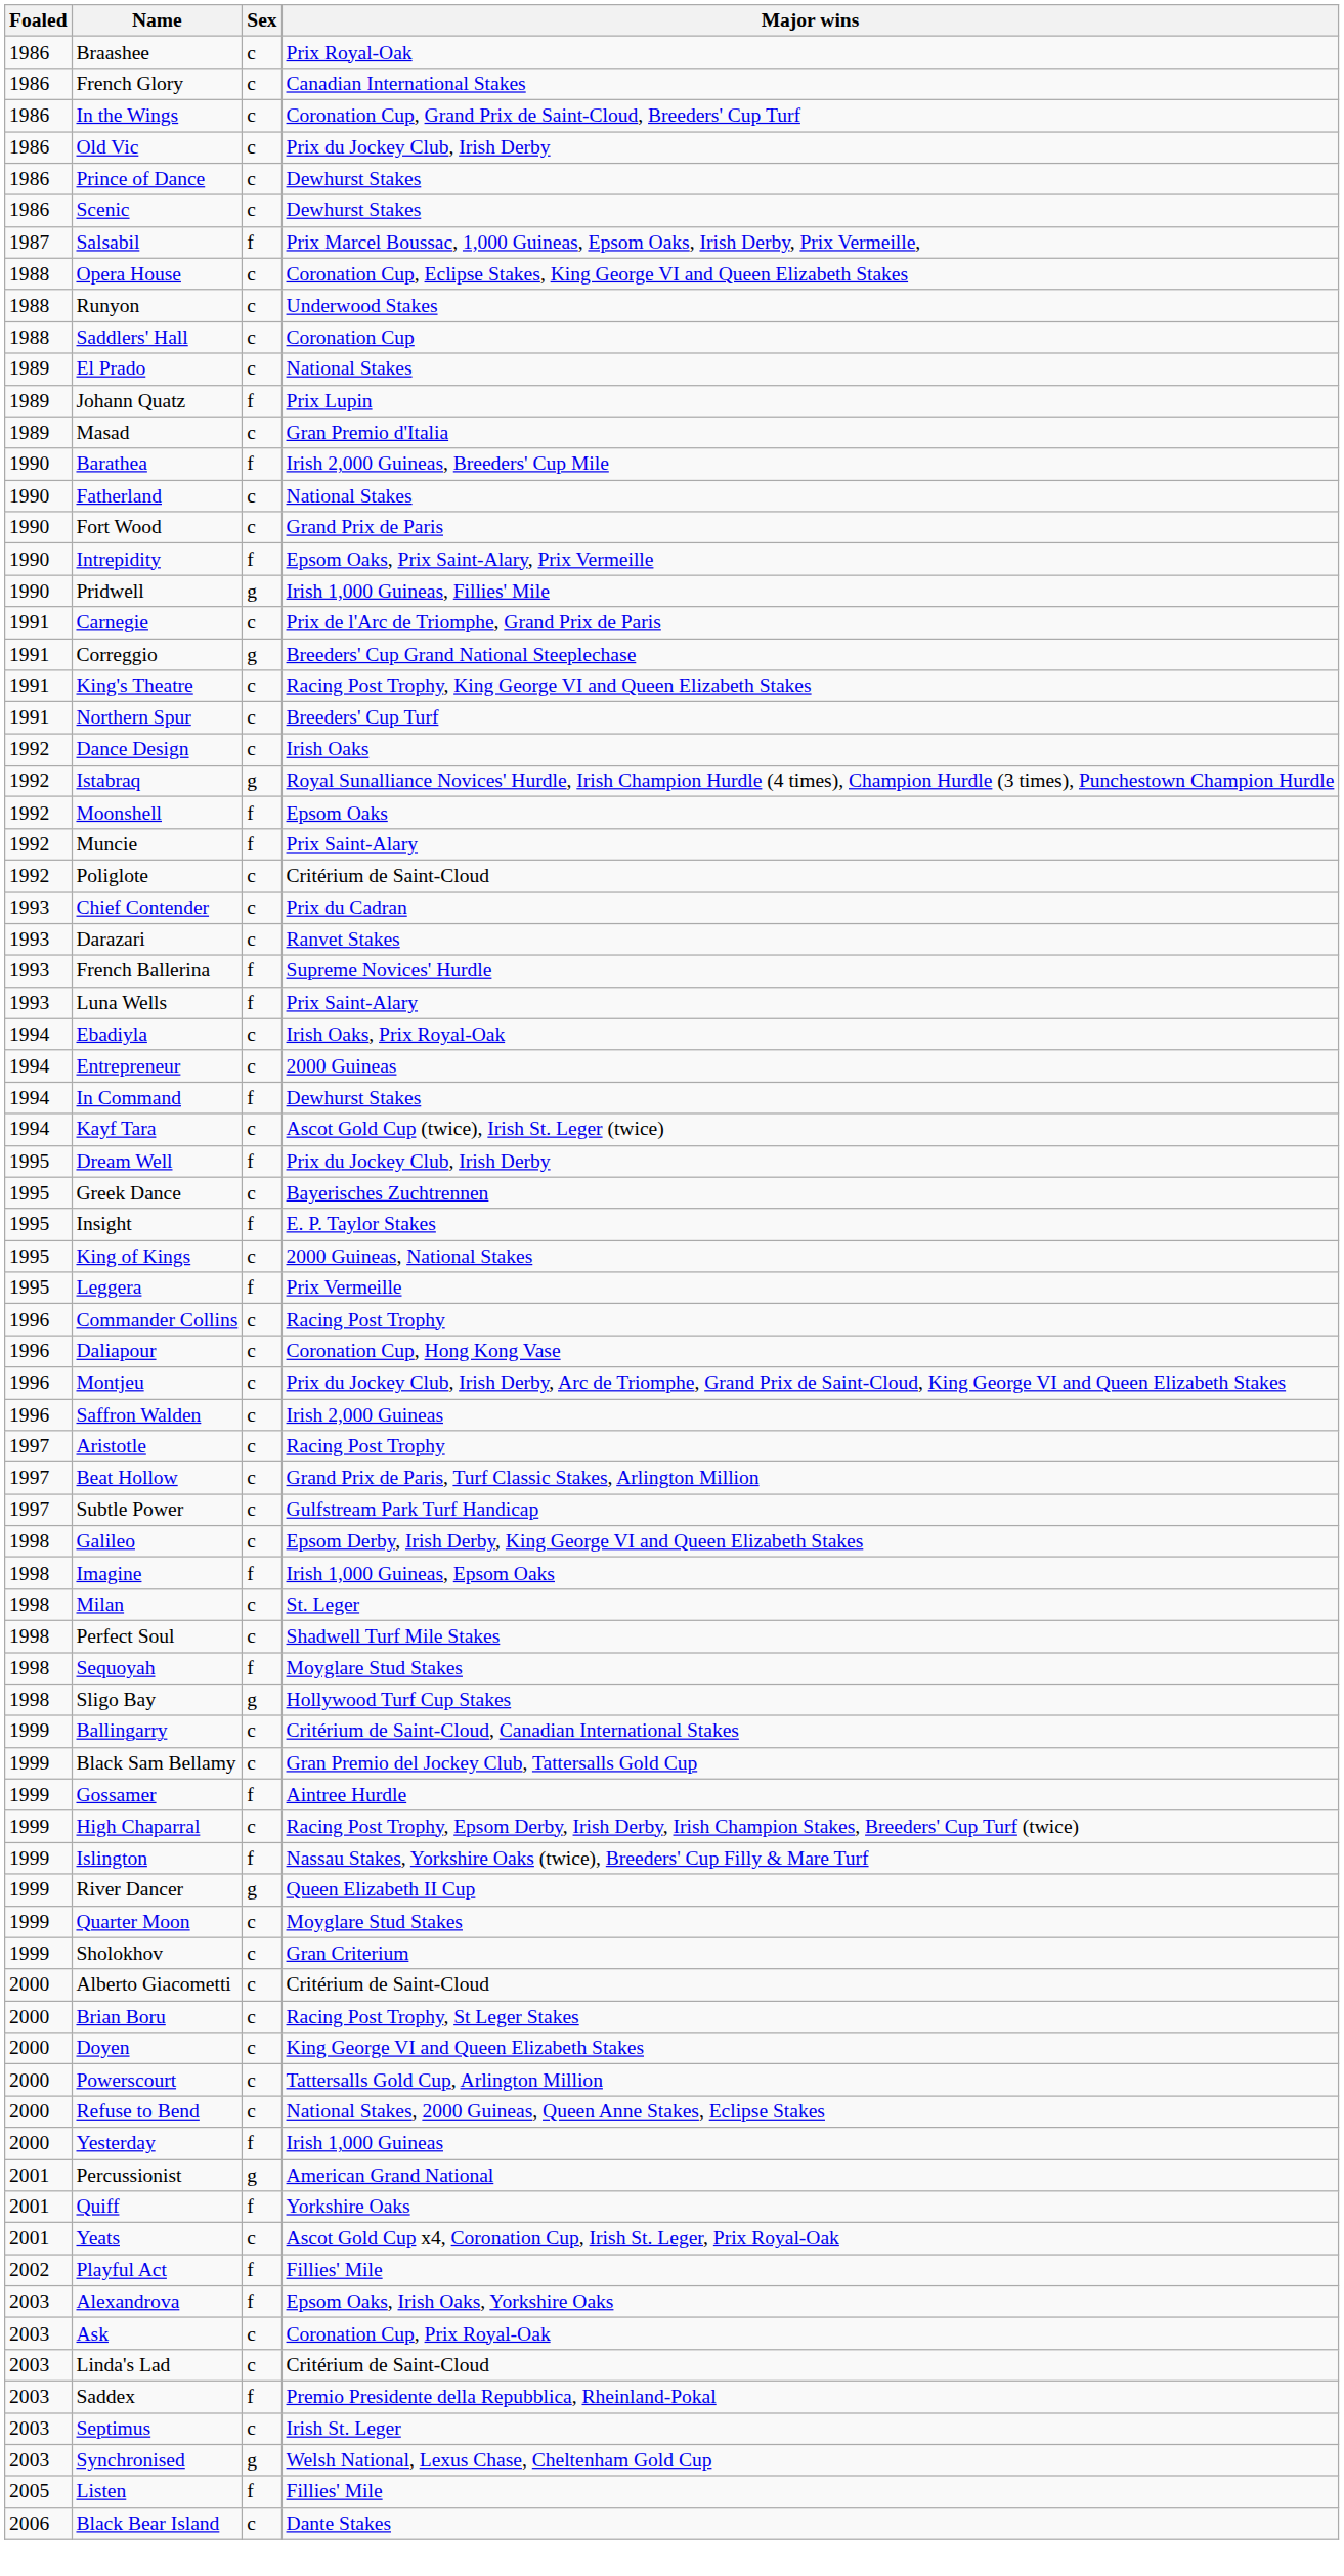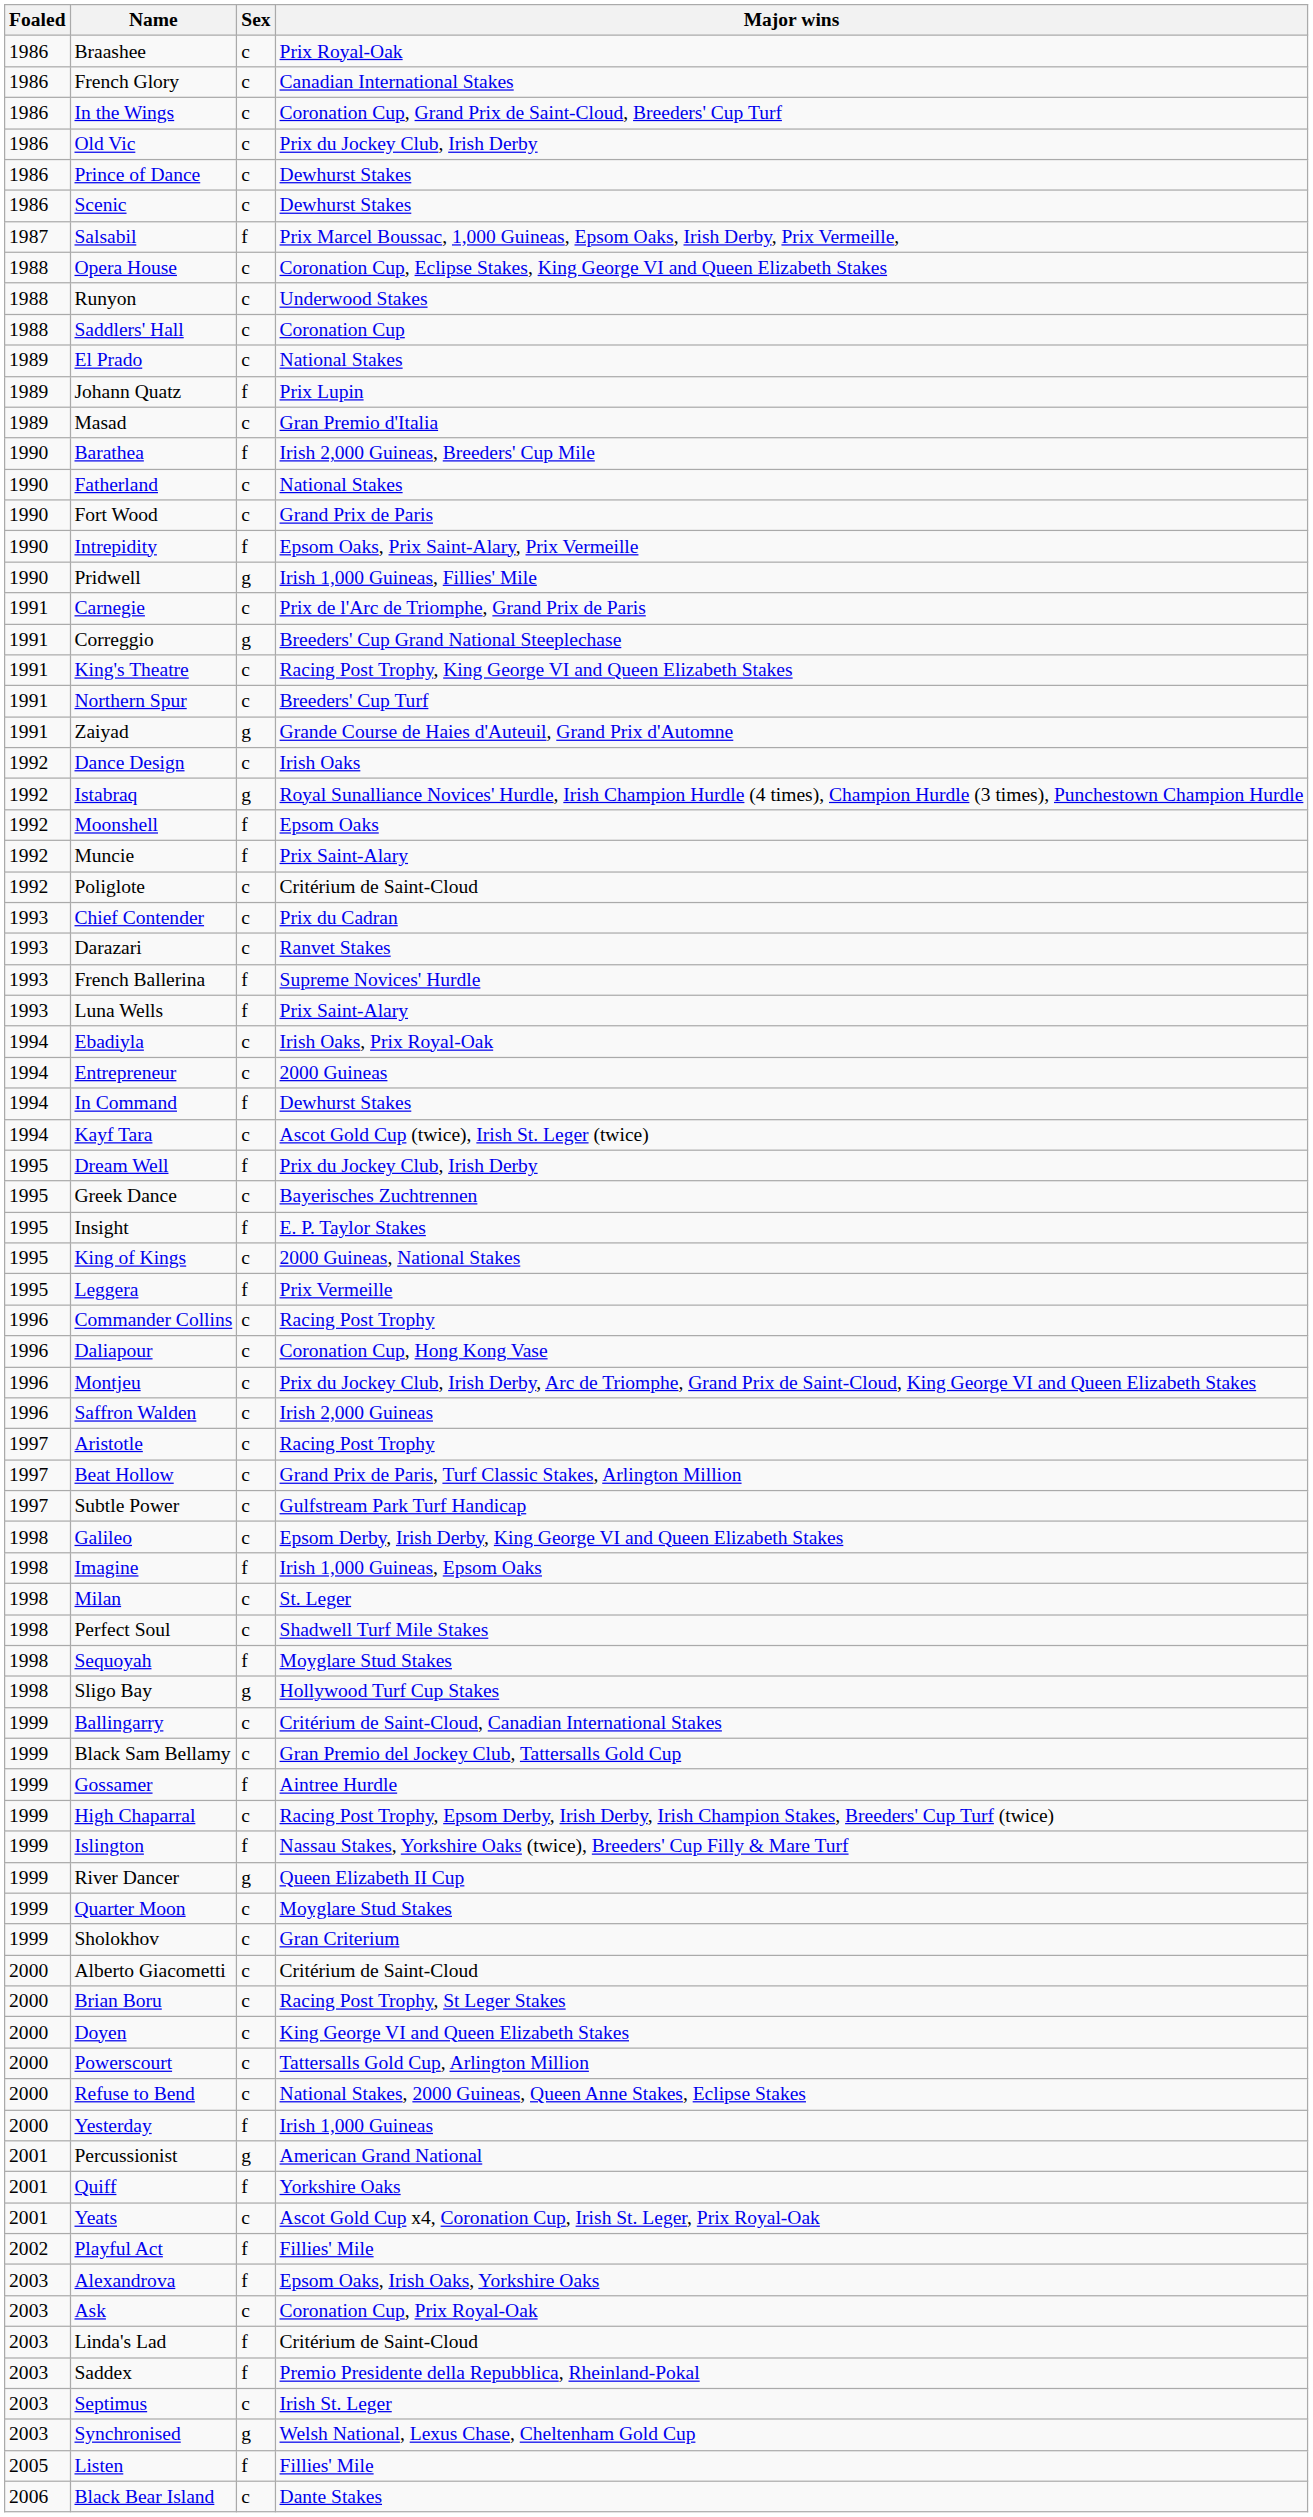+ row: 1991 | Zaiyad | g | Grande Course de Haies d'Auteuil, Grand Prix d'Automne
Linda's Lad | Sex: c -> f
